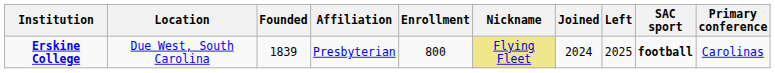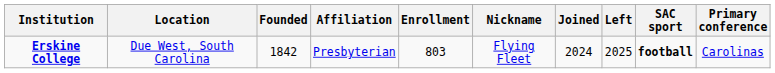Erskine College | Founded: 1839 -> 1842
Erskine College | Enrollment: 800 -> 803
Erskine College | Nickname: khaki background -> no background
